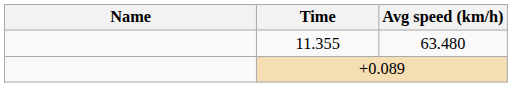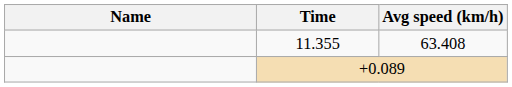11.355 | Avg speed (km/h): 63.480 -> 63.408
